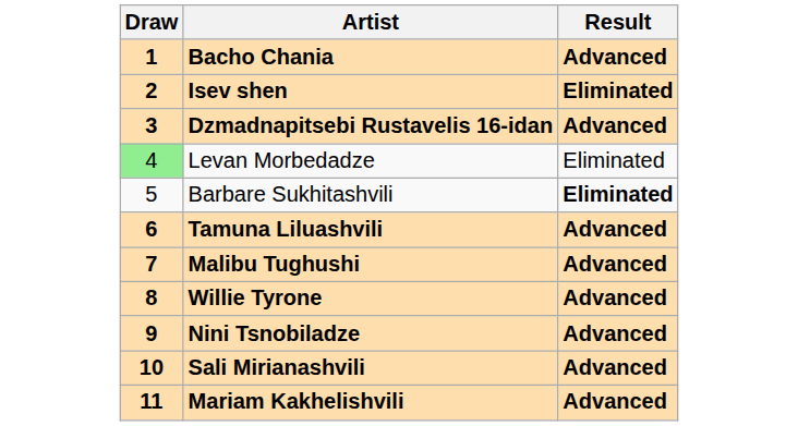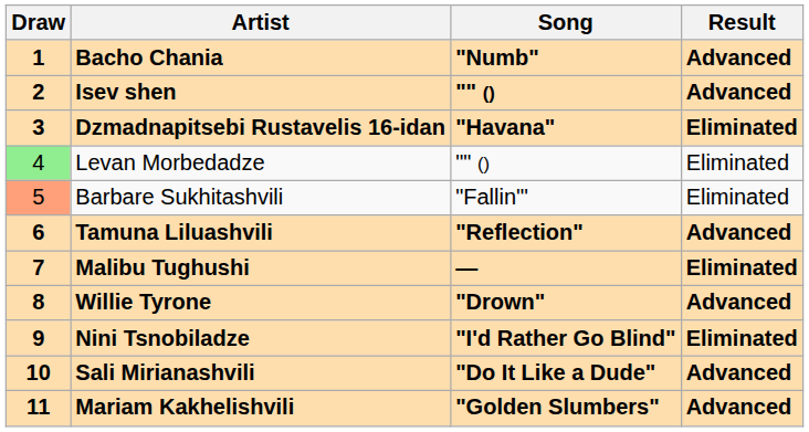+ column: Song | "Numb" | "" () | "Havana" | "" () | "Fallin'" | "Reflection" | — | "Drown" | "I'd Rather Go Blind" | "Do It Like a Dude" | "Golden Slumbers"
Isev shen | Result: Eliminated -> Advanced
Dzmadnapitsebi Rustavelis 16-idan | Result: Advanced -> Eliminated
Barbare Sukhitashvili | Draw: no background -> lightsalmon background
Barbare Sukhitashvili | Result: bold -> normal
Malibu Tughushi | Result: Advanced -> Eliminated
Nini Tsnobiladze | Result: Advanced -> Eliminated
